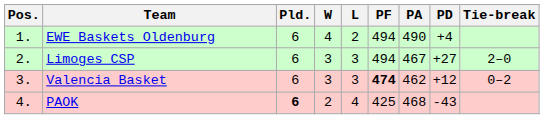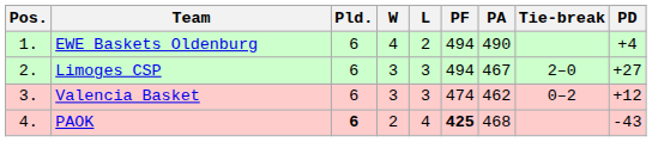columns swapped: PD <-> Tie-break
Valencia Basket | PF: bold -> normal
PAOK | PF: normal -> bold
